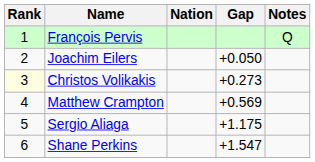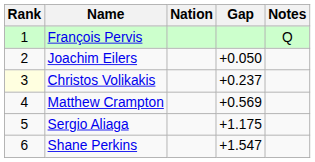Christos Volikakis | Gap: +0.273 -> +0.237
